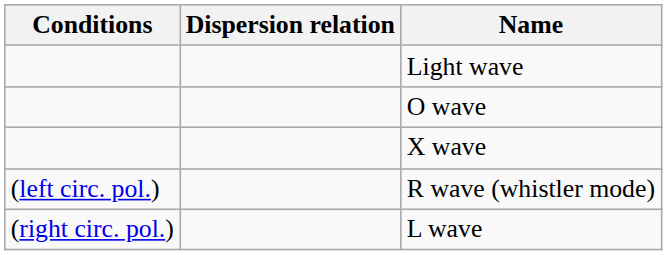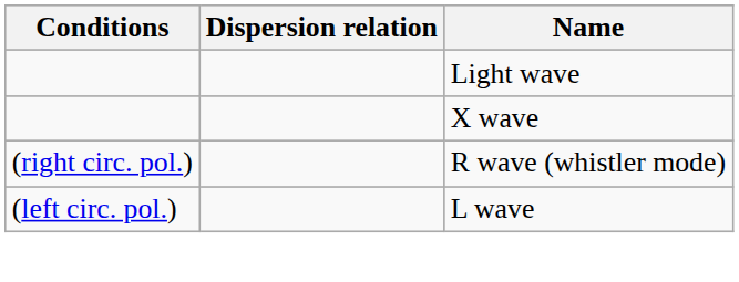- row: O wave
R wave (whistler mode) | Conditions: (left circ. pol.) -> (right circ. pol.)
L wave | Conditions: (right circ. pol.) -> (left circ. pol.)
